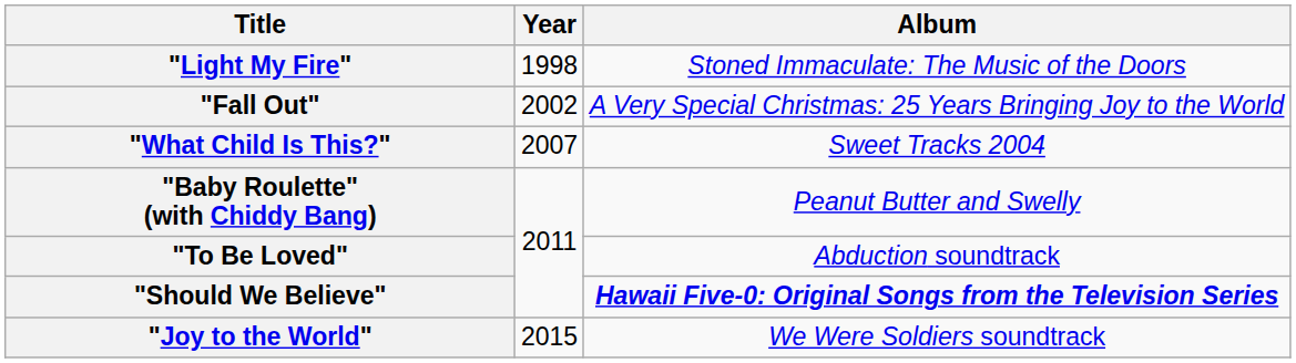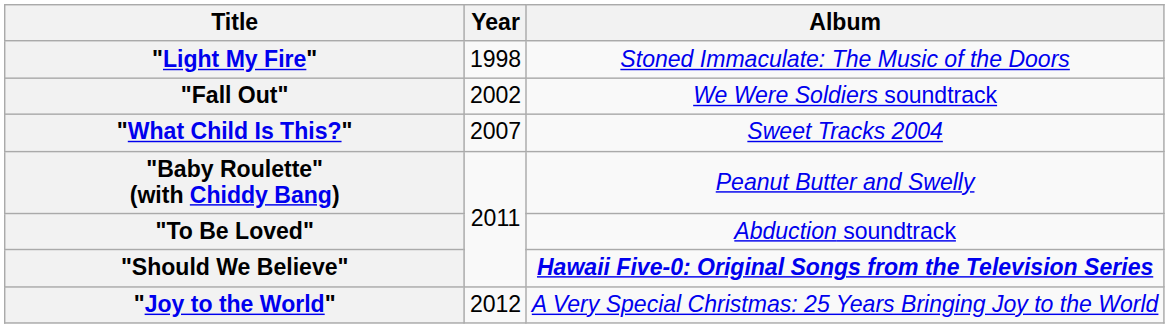"Fall Out" | Album: A Very Special Christmas: 25 Years Bringing Joy to the World -> We Were Soldiers soundtrack
"Joy to the World" | Year: 2015 -> 2012
"Joy to the World" | Album: We Were Soldiers soundtrack -> A Very Special Christmas: 25 Years Bringing Joy to the World
